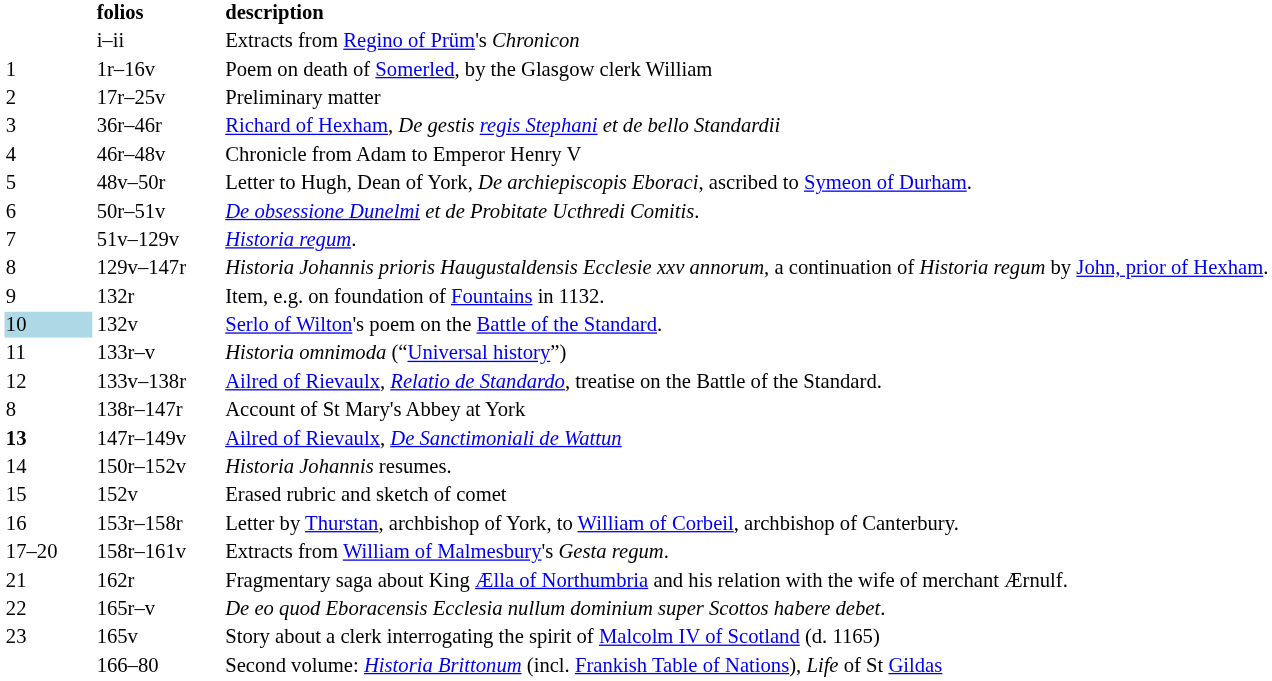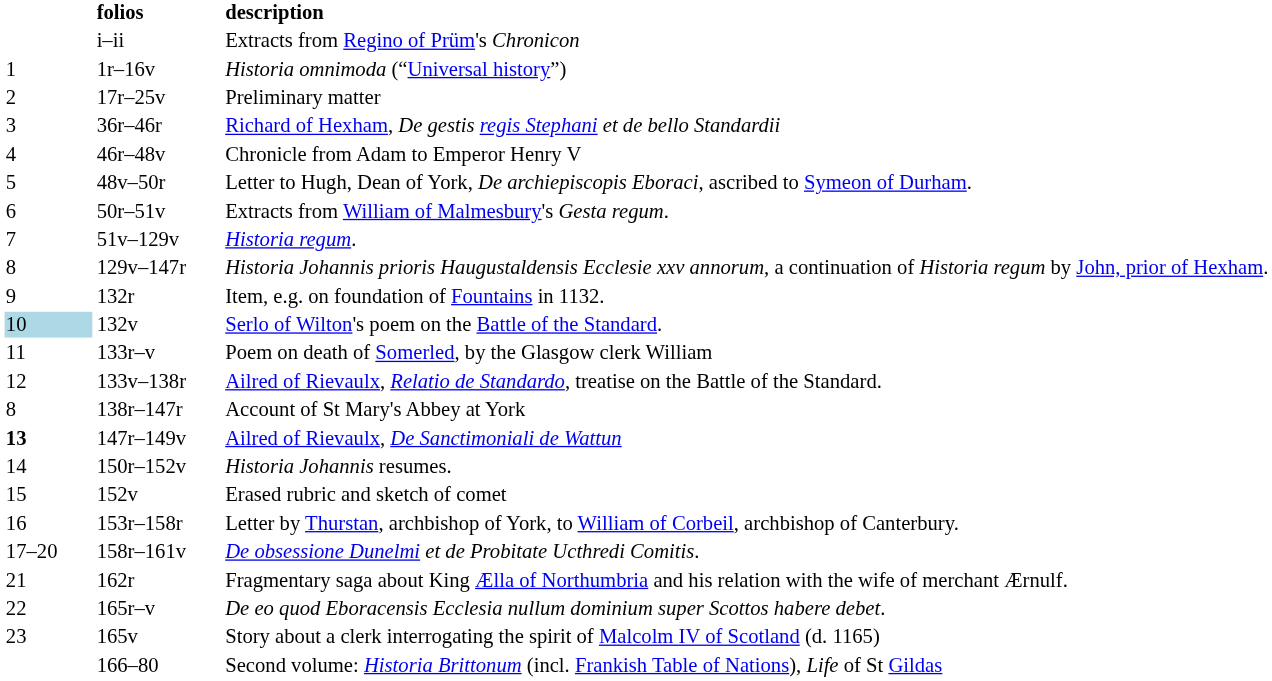1r–16v | description: Poem on death of Somerled, by the Glasgow clerk William -> Historia omnimoda (“Universal history”)
50r–51v | description: De obsessione Dunelmi et de Probitate Ucthredi Comitis. -> Extracts from William of Malmesbury's Gesta regum.
133r–v | description: Historia omnimoda (“Universal history”) -> Poem on death of Somerled, by the Glasgow clerk William
158r–161v | description: Extracts from William of Malmesbury's Gesta regum. -> De obsessione Dunelmi et de Probitate Ucthredi Comitis.
